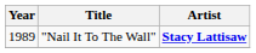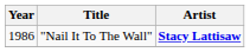"Nail It To The Wall" | Year: 1989 -> 1986
